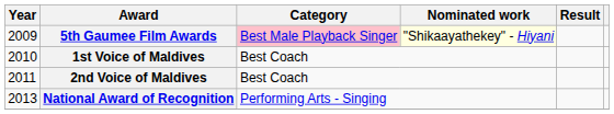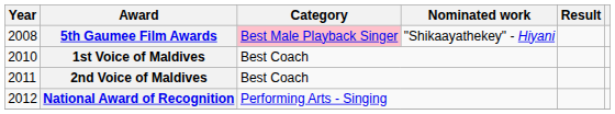5th Gaumee Film Awards | Year: 2009 -> 2008
5th Gaumee Film Awards | Nominated work: lightyellow background -> no background
National Award of Recognition | Year: 2013 -> 2012
